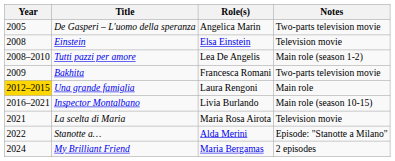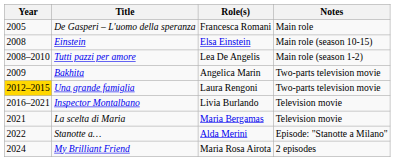De Gasperi – L'uomo della speranza | Role(s): Angelica Marin -> Francesca Romani
De Gasperi – L'uomo della speranza | Notes: Two-parts television movie -> Main role
Einstein | Notes: Television movie -> Main role (season 10-15)
Bakhita | Role(s): Francesca Romani -> Angelica Marin
Una grande famiglia | Notes: Main role -> Two-parts television movie
Inspector Montalbano | Notes: Main role (season 10-15) -> Television movie
La scelta di Maria | Role(s): Maria Rosa Airota -> Maria Bergamas
My Brilliant Friend | Role(s): Maria Bergamas -> Maria Rosa Airota
